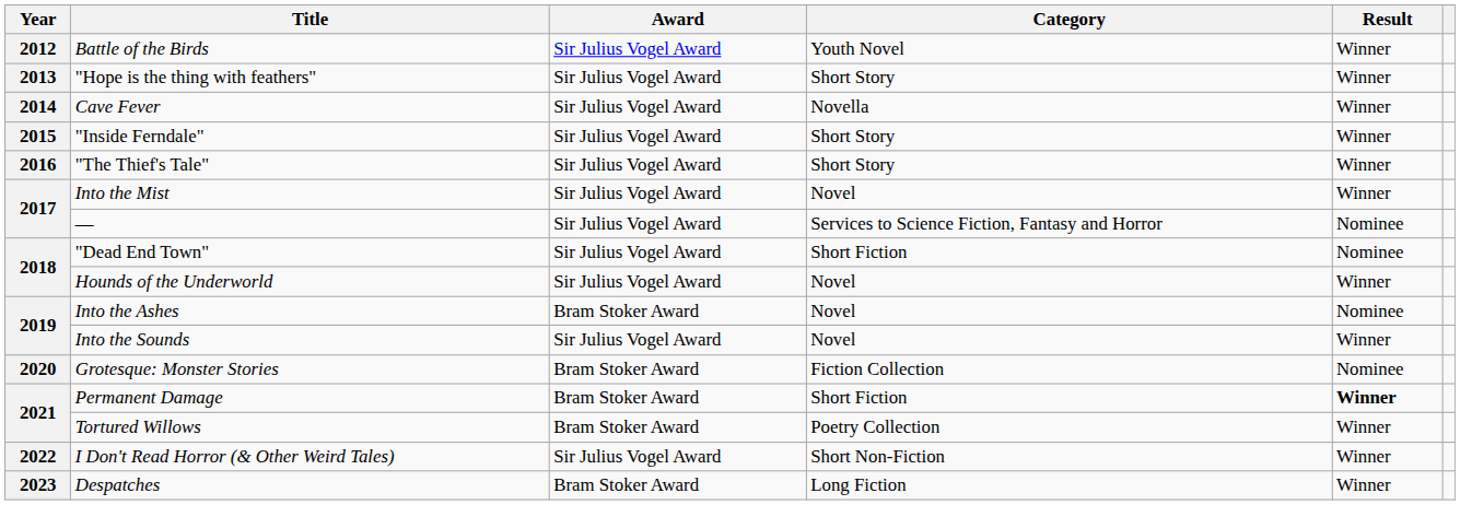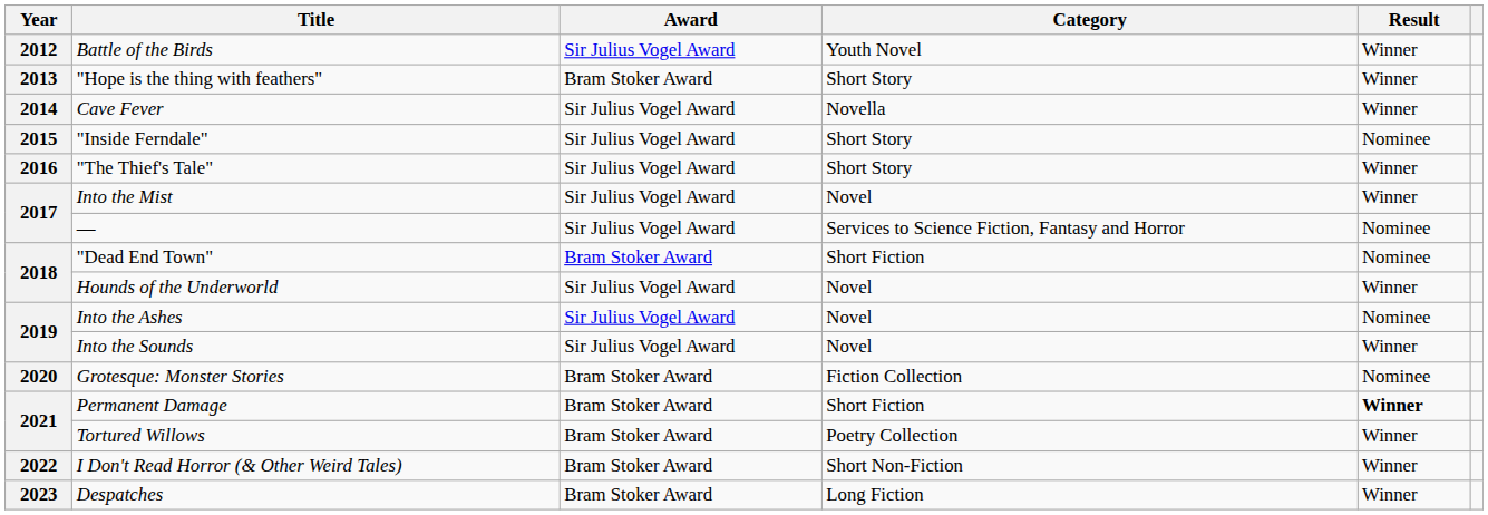"Hope is the thing with feathers" | Award: Sir Julius Vogel Award -> Bram Stoker Award
"Inside Ferndale" | Result: Winner -> Nominee
"Dead End Town" | Award: Sir Julius Vogel Award -> Bram Stoker Award
Into the Ashes | Award: Bram Stoker Award -> Sir Julius Vogel Award
I Don't Read Horror (& Other Weird Tales) | Award: Sir Julius Vogel Award -> Bram Stoker Award
